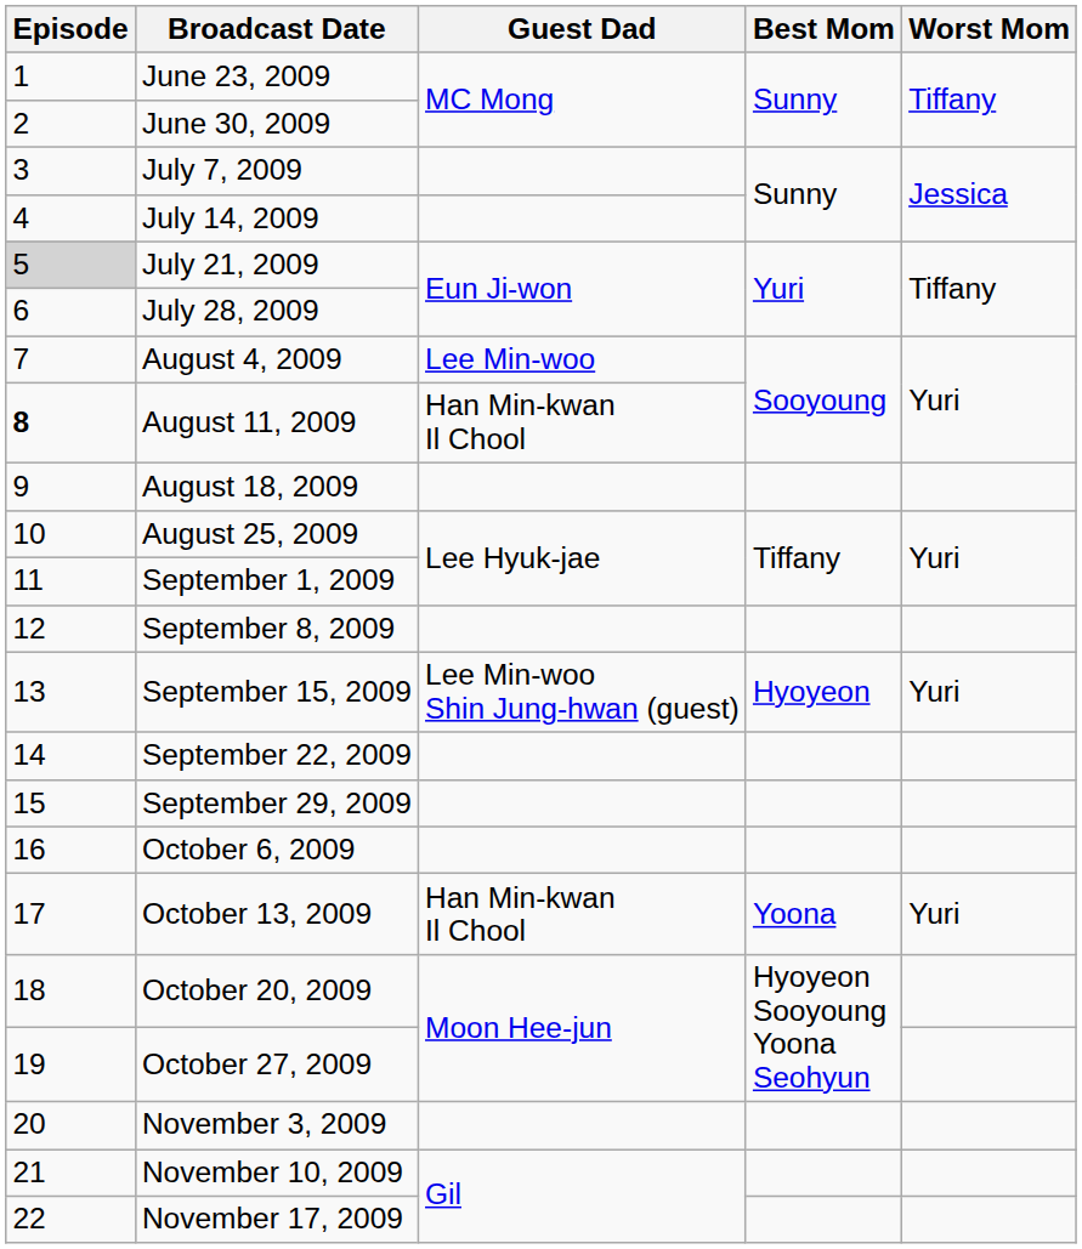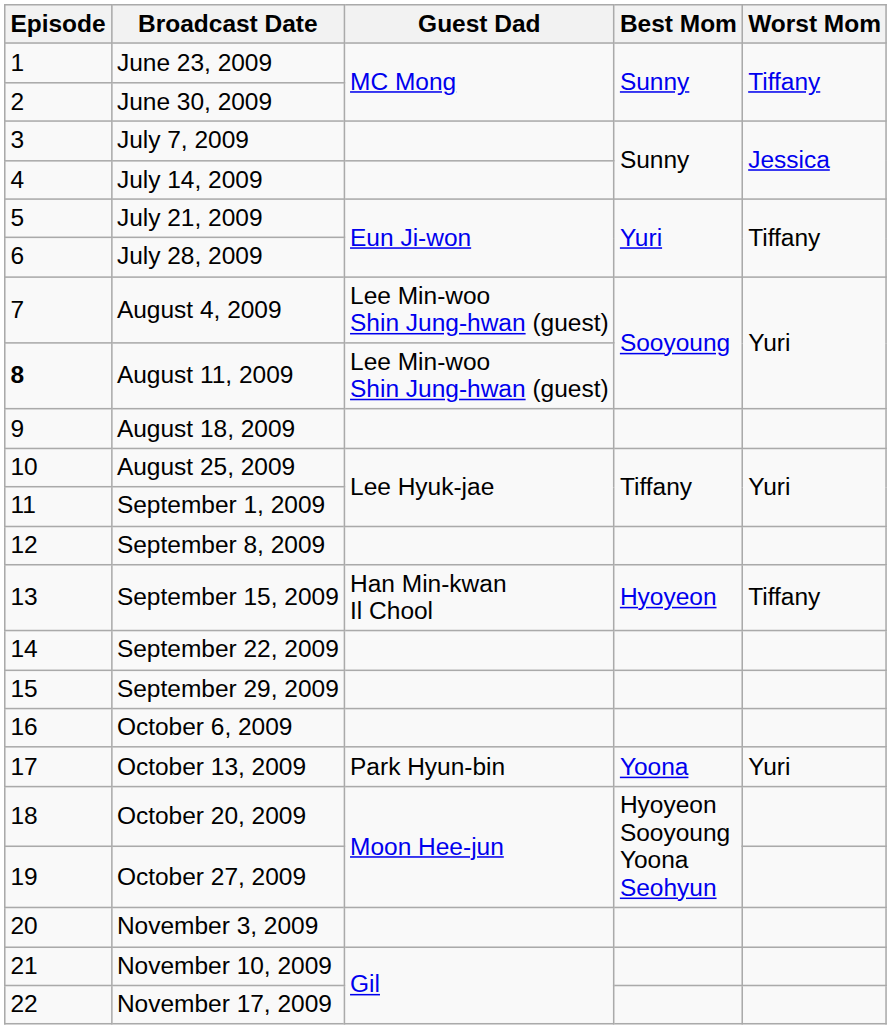July 21, 2009 | Episode: lightgrey background -> no background
August 4, 2009 | Guest Dad: Lee Min-woo -> Lee Min-woo Shin Jung-hwan (guest)
August 11, 2009 | Guest Dad: Han Min-kwan Il Chool -> Lee Min-woo Shin Jung-hwan (guest)
September 15, 2009 | Guest Dad: Lee Min-woo Shin Jung-hwan (guest) -> Han Min-kwan Il Chool
September 15, 2009 | Worst Mom: Yuri -> Tiffany
October 13, 2009 | Guest Dad: Han Min-kwan Il Chool -> Park Hyun-bin
